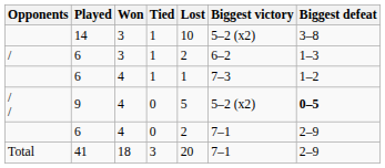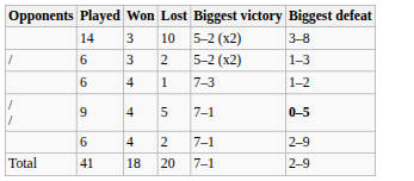- column: Tied | 1 | 1 | 1 | 0 | 0 | 3
/ | Biggest victory: 6–2 -> 5–2 (x2)
/ / | Biggest victory: 5–2 (x2) -> 7–1
